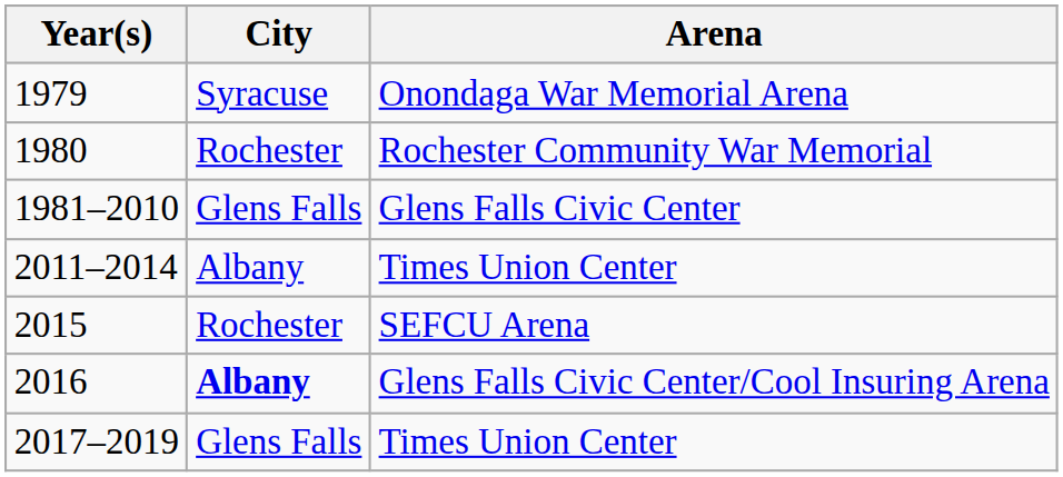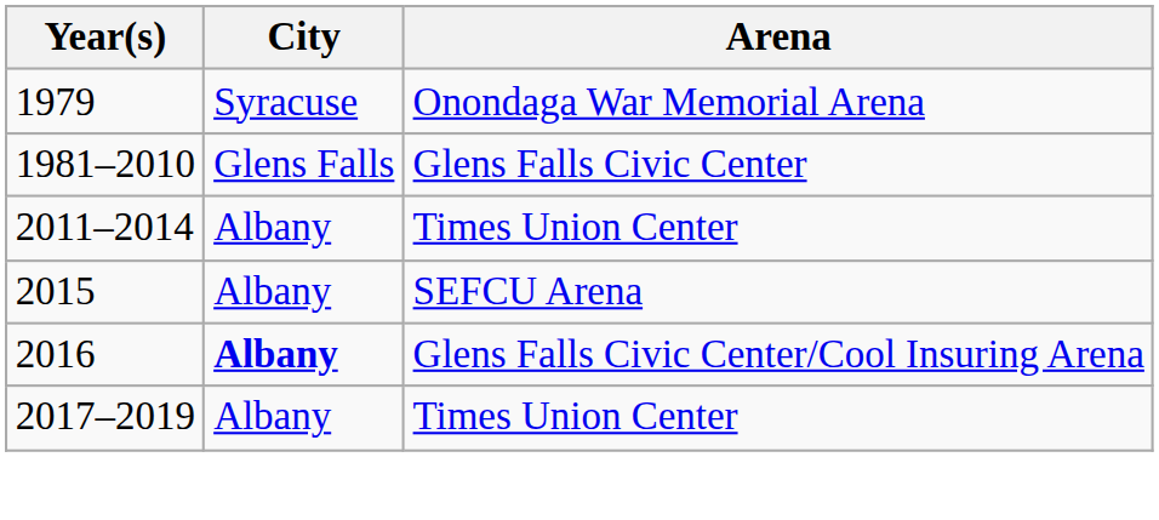- row: 1980 | Rochester | Rochester Community War Memorial
2015 | City: Rochester -> Albany
2017–2019 | City: Glens Falls -> Albany
